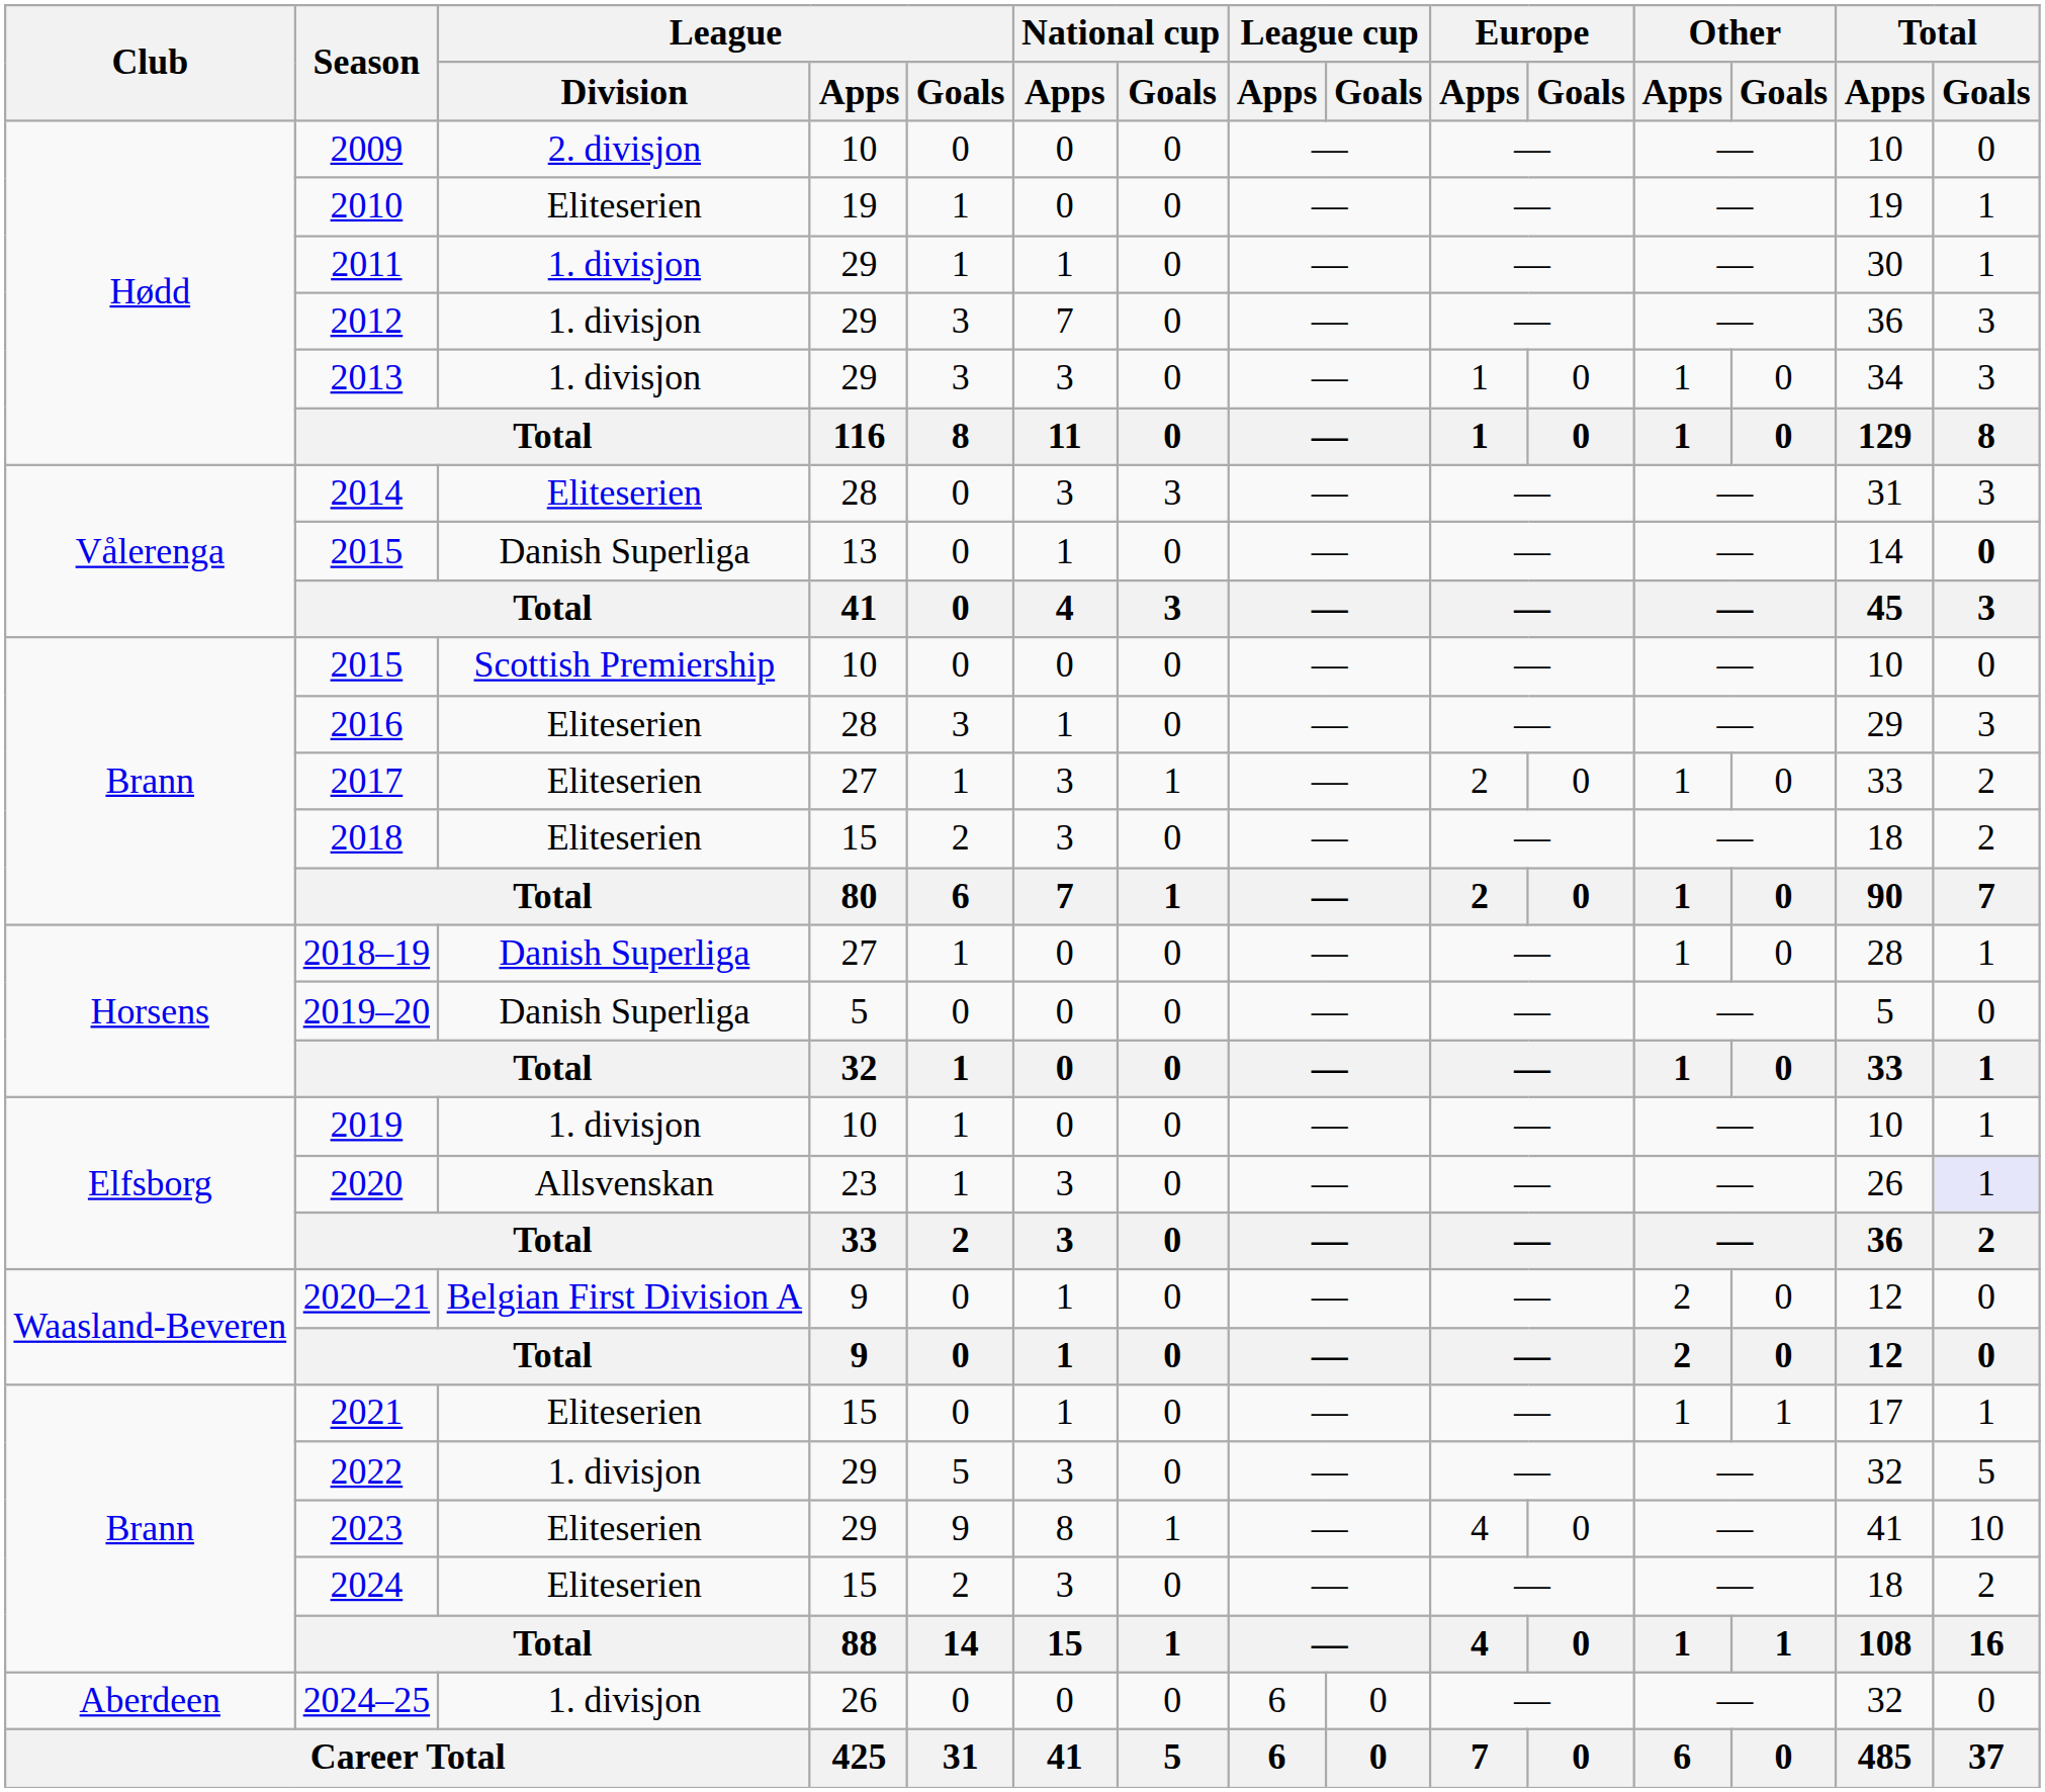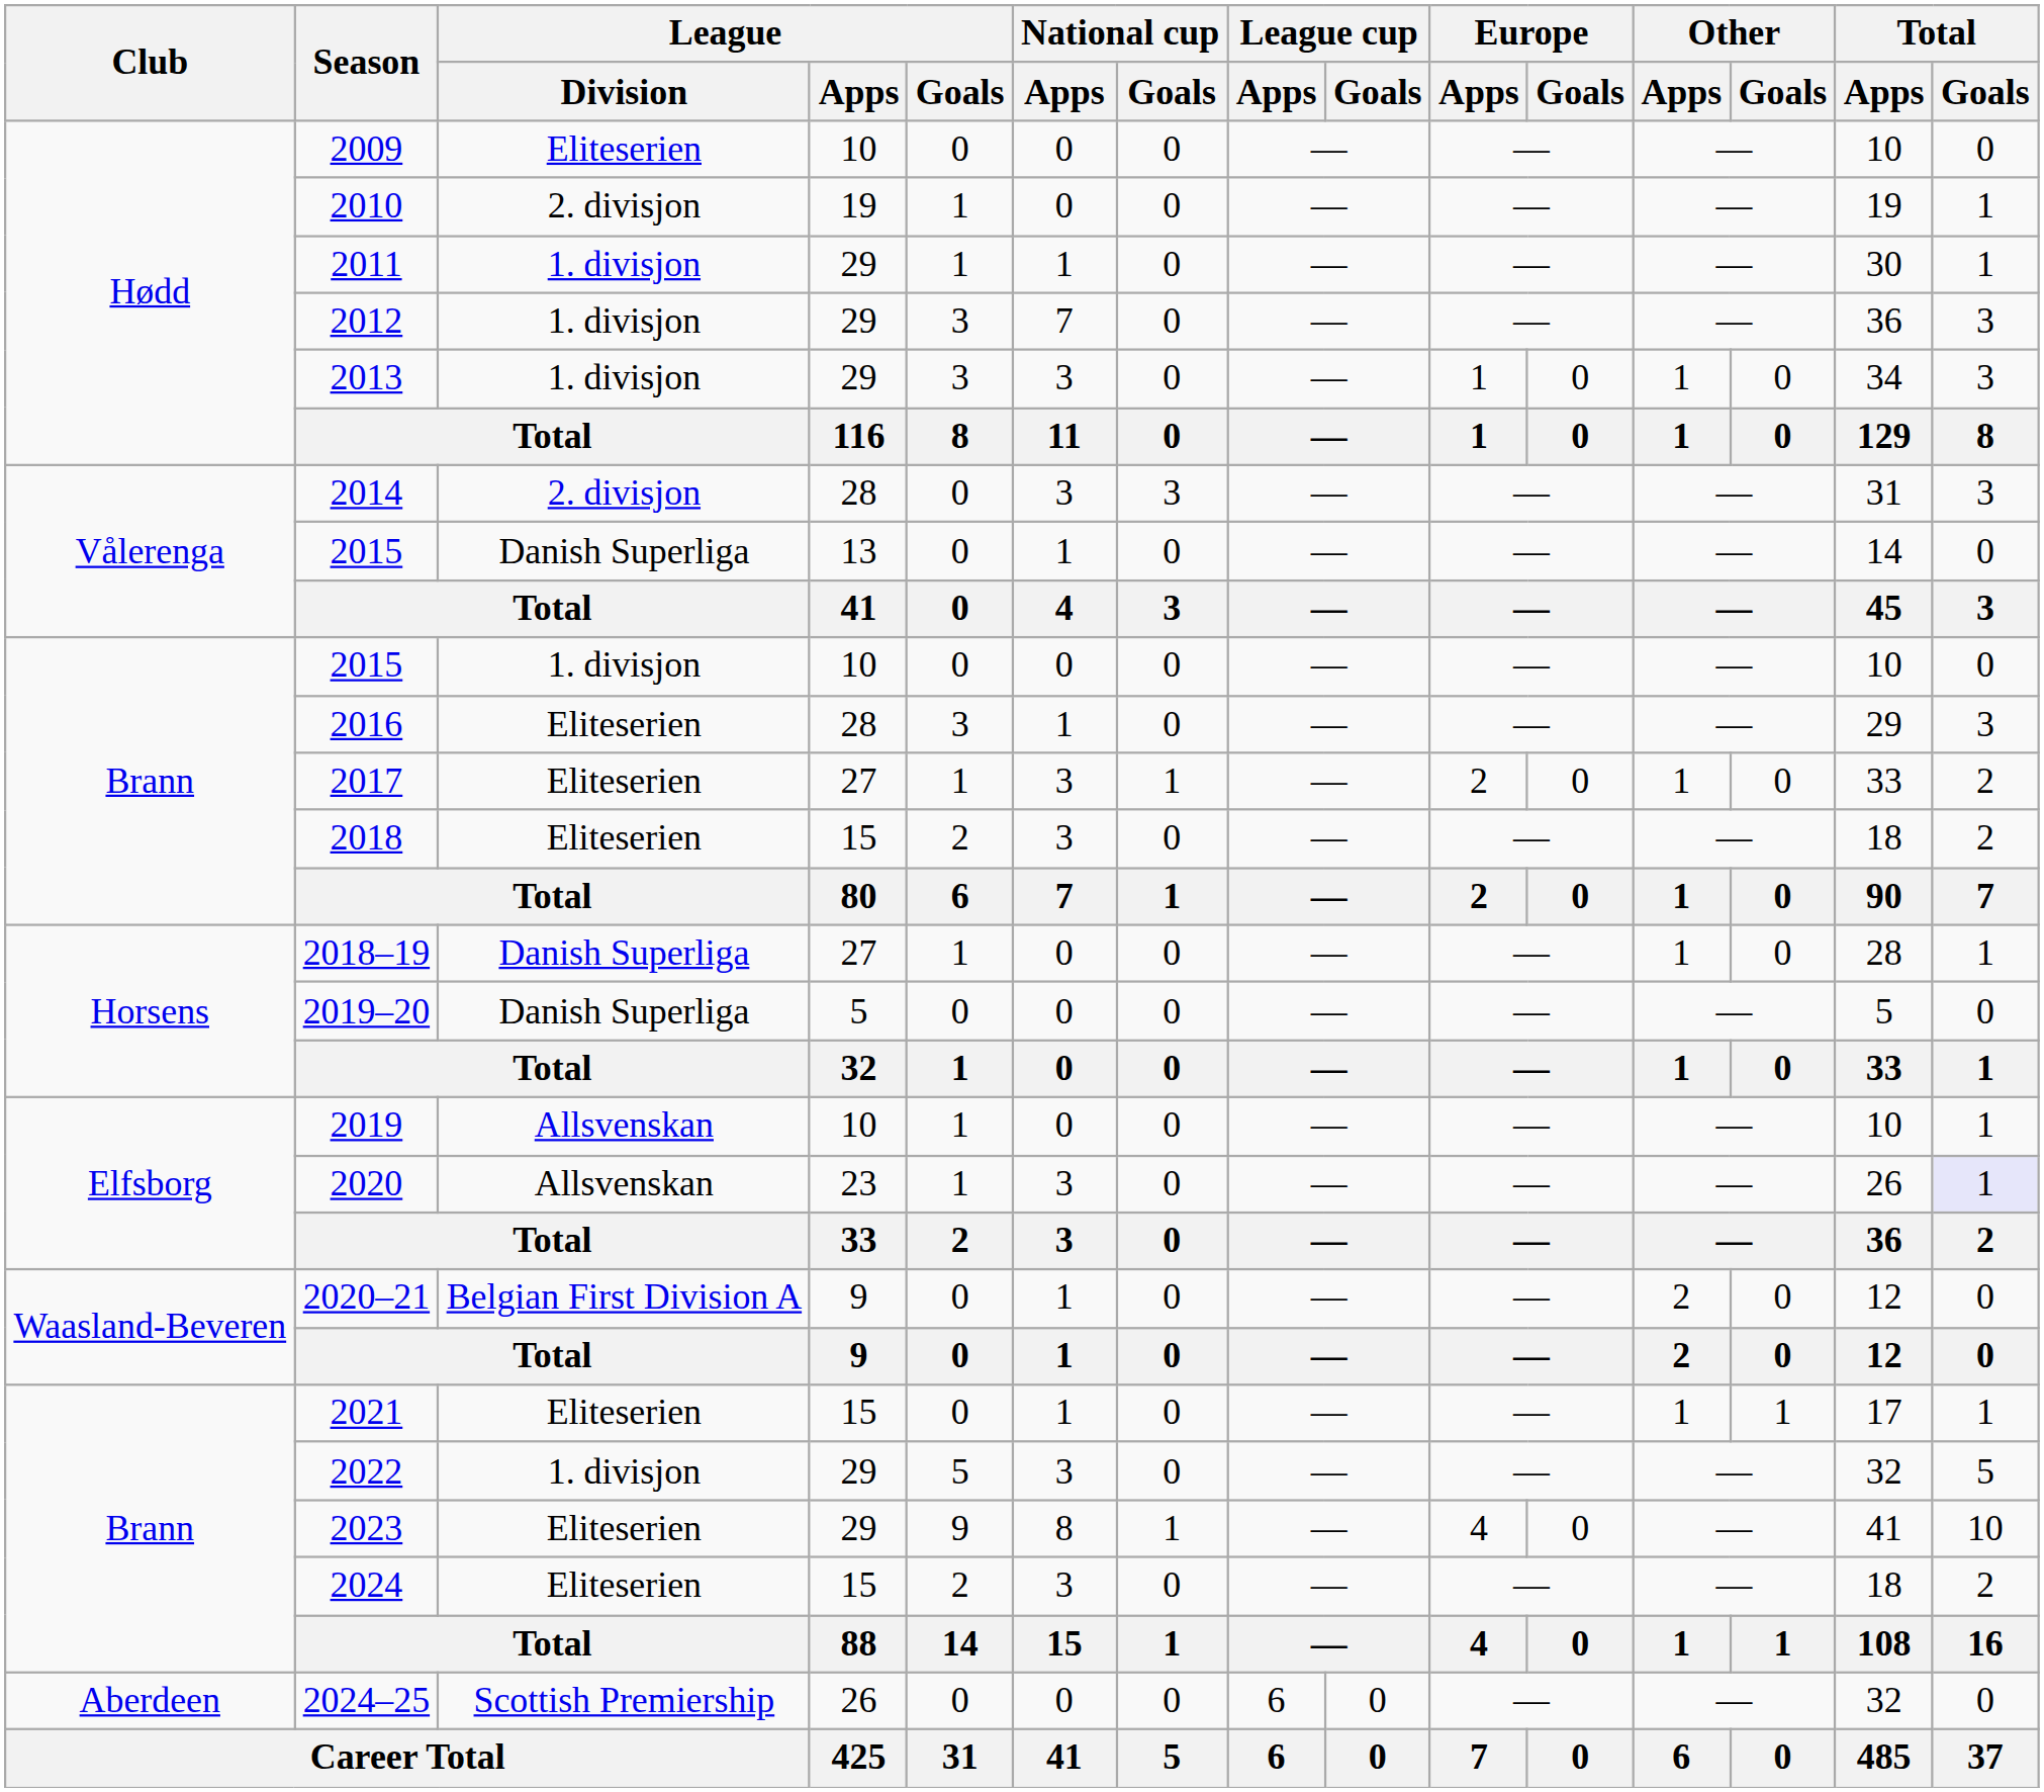2009 | League / Division: 2. divisjon -> Eliteserien
2010 | League / Division: Eliteserien -> 2. divisjon
2014 | League / Division: Eliteserien -> 2. divisjon
2015 / 13 | Total / Goals: bold -> normal
2015 / 10 | League / Division: Scottish Premiership -> 1. divisjon
2019 | League / Division: 1. divisjon -> Allsvenskan
2024–25 | League / Division: 1. divisjon -> Scottish Premiership
